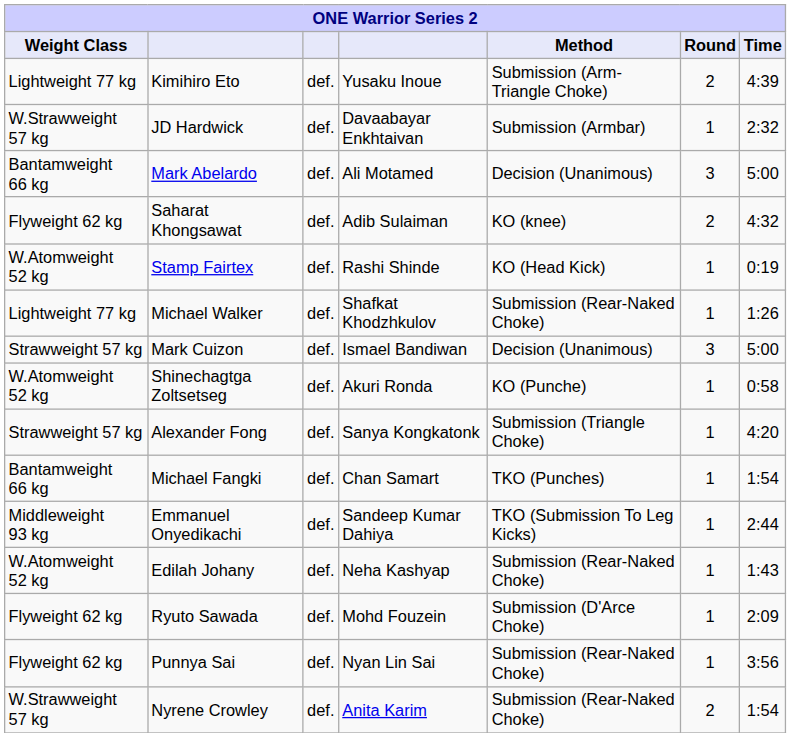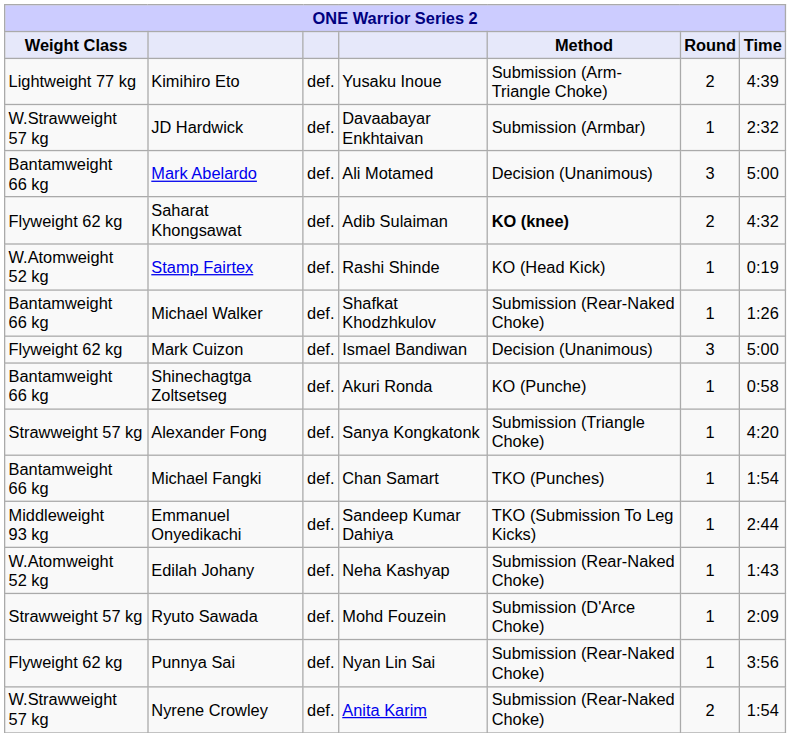Saharat Khongsawat | Method: normal -> bold
Michael Walker | Weight Class: Lightweight 77 kg -> Bantamweight 66 kg
Mark Cuizon | Weight Class: Strawweight 57 kg -> Flyweight 62 kg
Shinechagtga Zoltsetseg | Weight Class: W.Atomweight 52 kg -> Bantamweight 66 kg
Ryuto Sawada | Weight Class: Flyweight 62 kg -> Strawweight 57 kg
